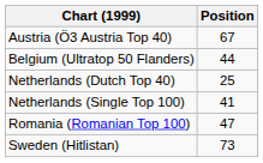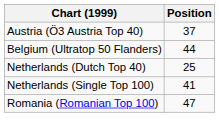Austria (Ö3 Austria Top 40) | Position: 67 -> 37
- row: Sweden (Hitlistan) | 73
